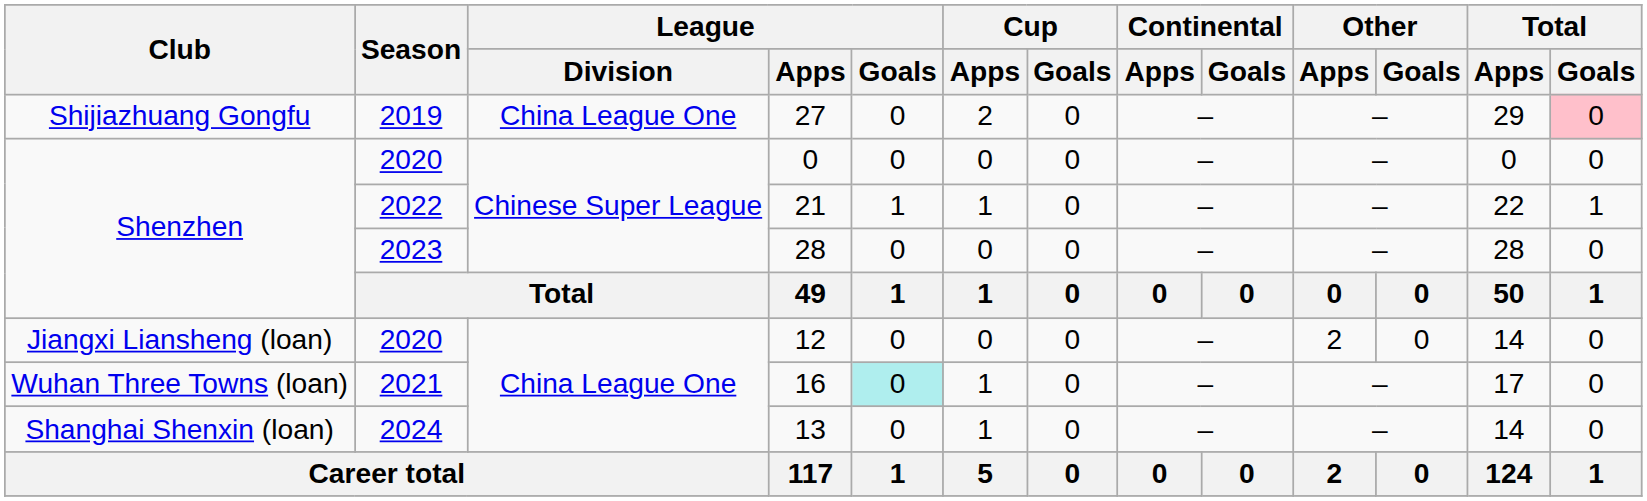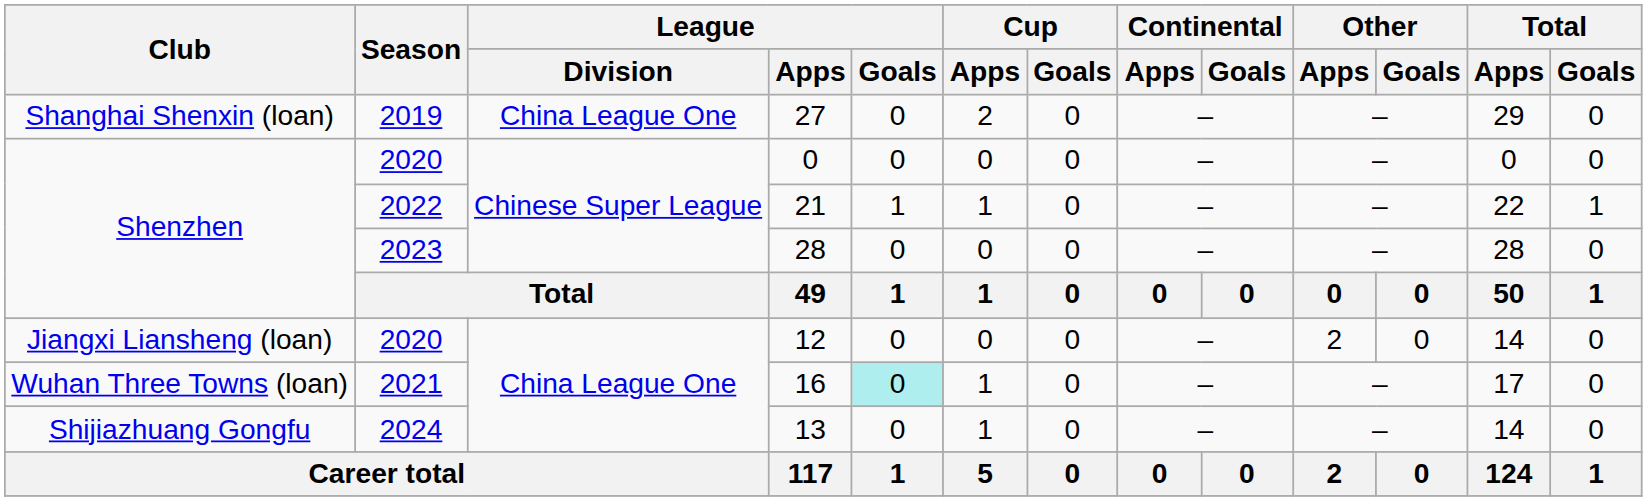27 | Club: Shijiazhuang Gongfu -> Shanghai Shenxin (loan)
27 | Total / Goals: pink background -> no background
13 | Club: Shanghai Shenxin (loan) -> Shijiazhuang Gongfu
